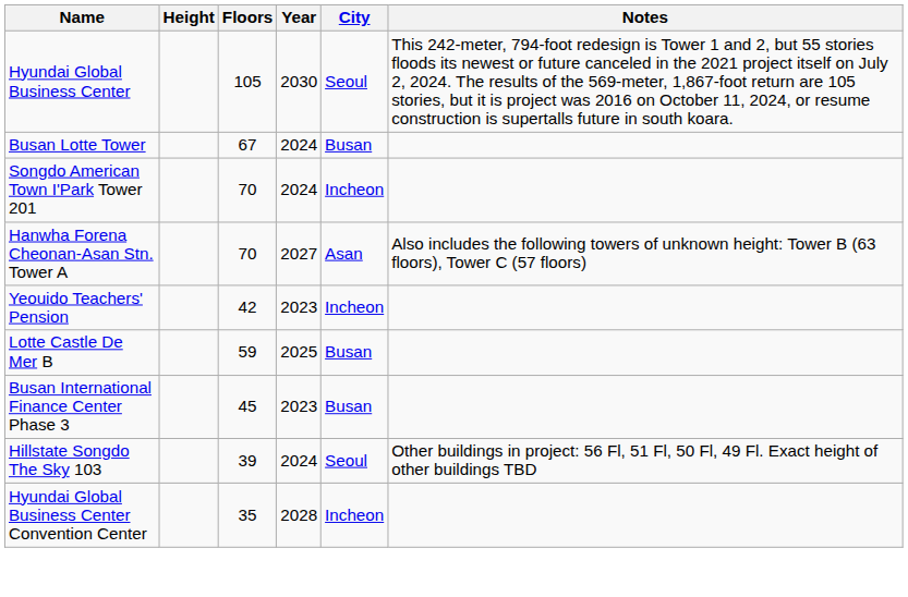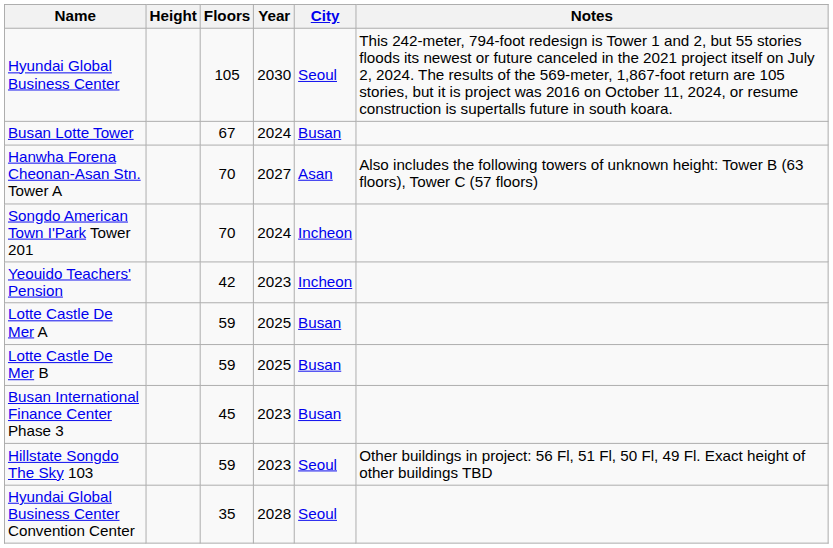rows swapped: Songdo American Town I'Park Tower 201 <-> Hanwha Forena Cheonan-Asan Stn. Tower A
+ row: Lotte Castle De Mer A | 59 | 2025 | Busan
Hillstate Songdo The Sky 103 | Floors: 39 -> 59
Hillstate Songdo The Sky 103 | Year: 2024 -> 2023
Hyundai Global Business Center Convention Center | City: Incheon -> Seoul
